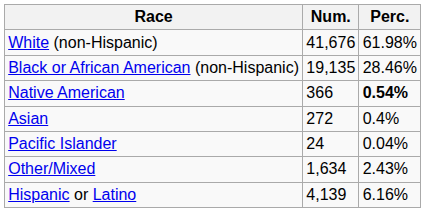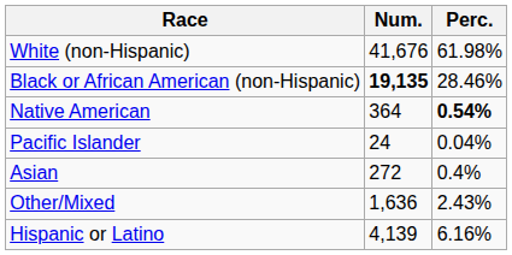Black or African American (non-Hispanic) | Num.: normal -> bold
Native American | Num.: 366 -> 364
rows swapped: Asian <-> Pacific Islander
Other/Mixed | Num.: 1,634 -> 1,636
